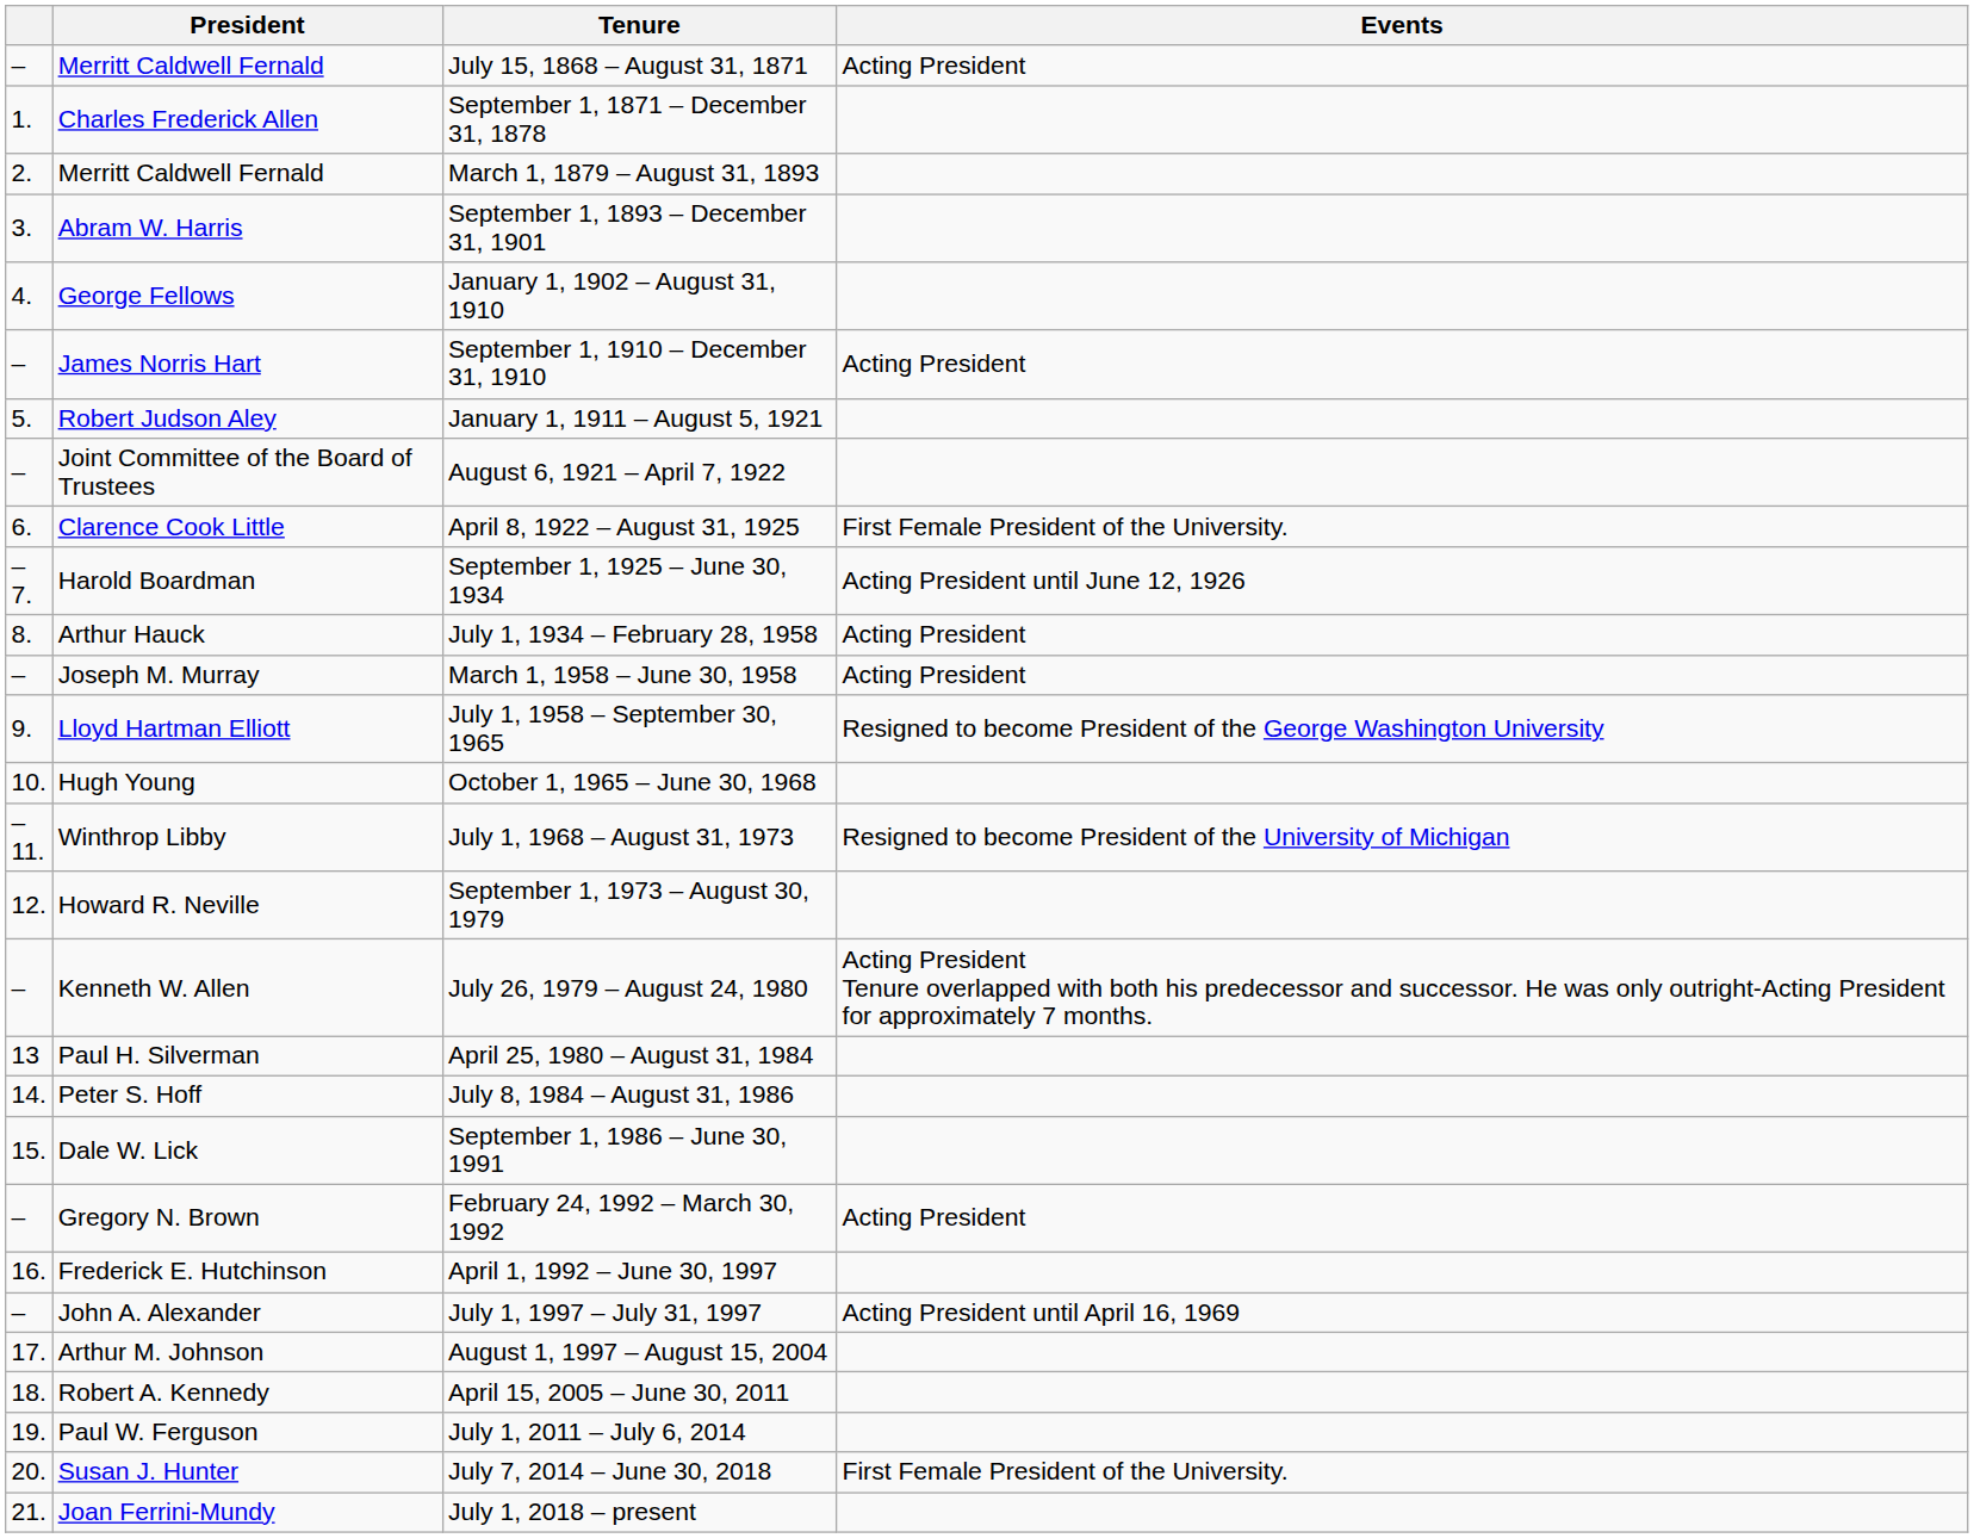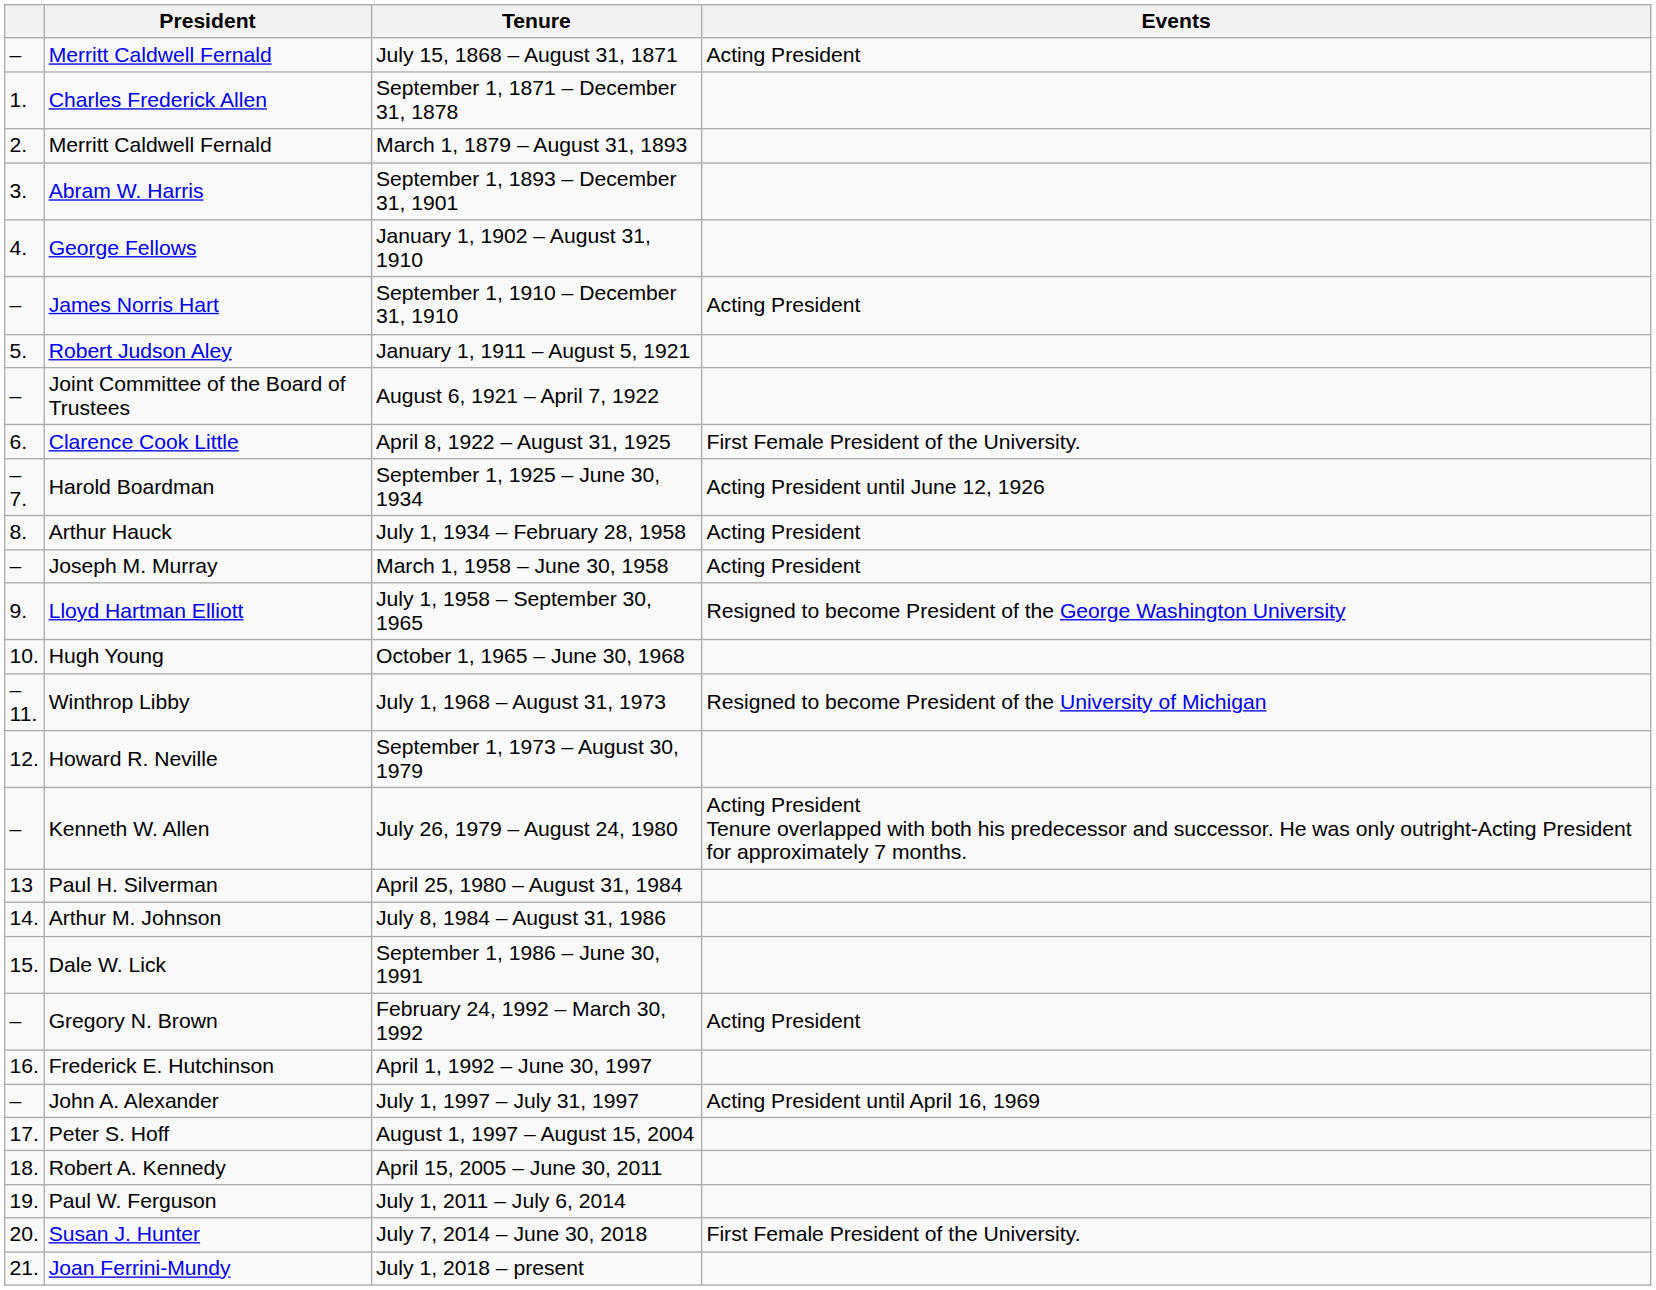July 8, 1984 – August 31, 1986 | President: Peter S. Hoff -> Arthur M. Johnson
August 1, 1997 – August 15, 2004 | President: Arthur M. Johnson -> Peter S. Hoff
